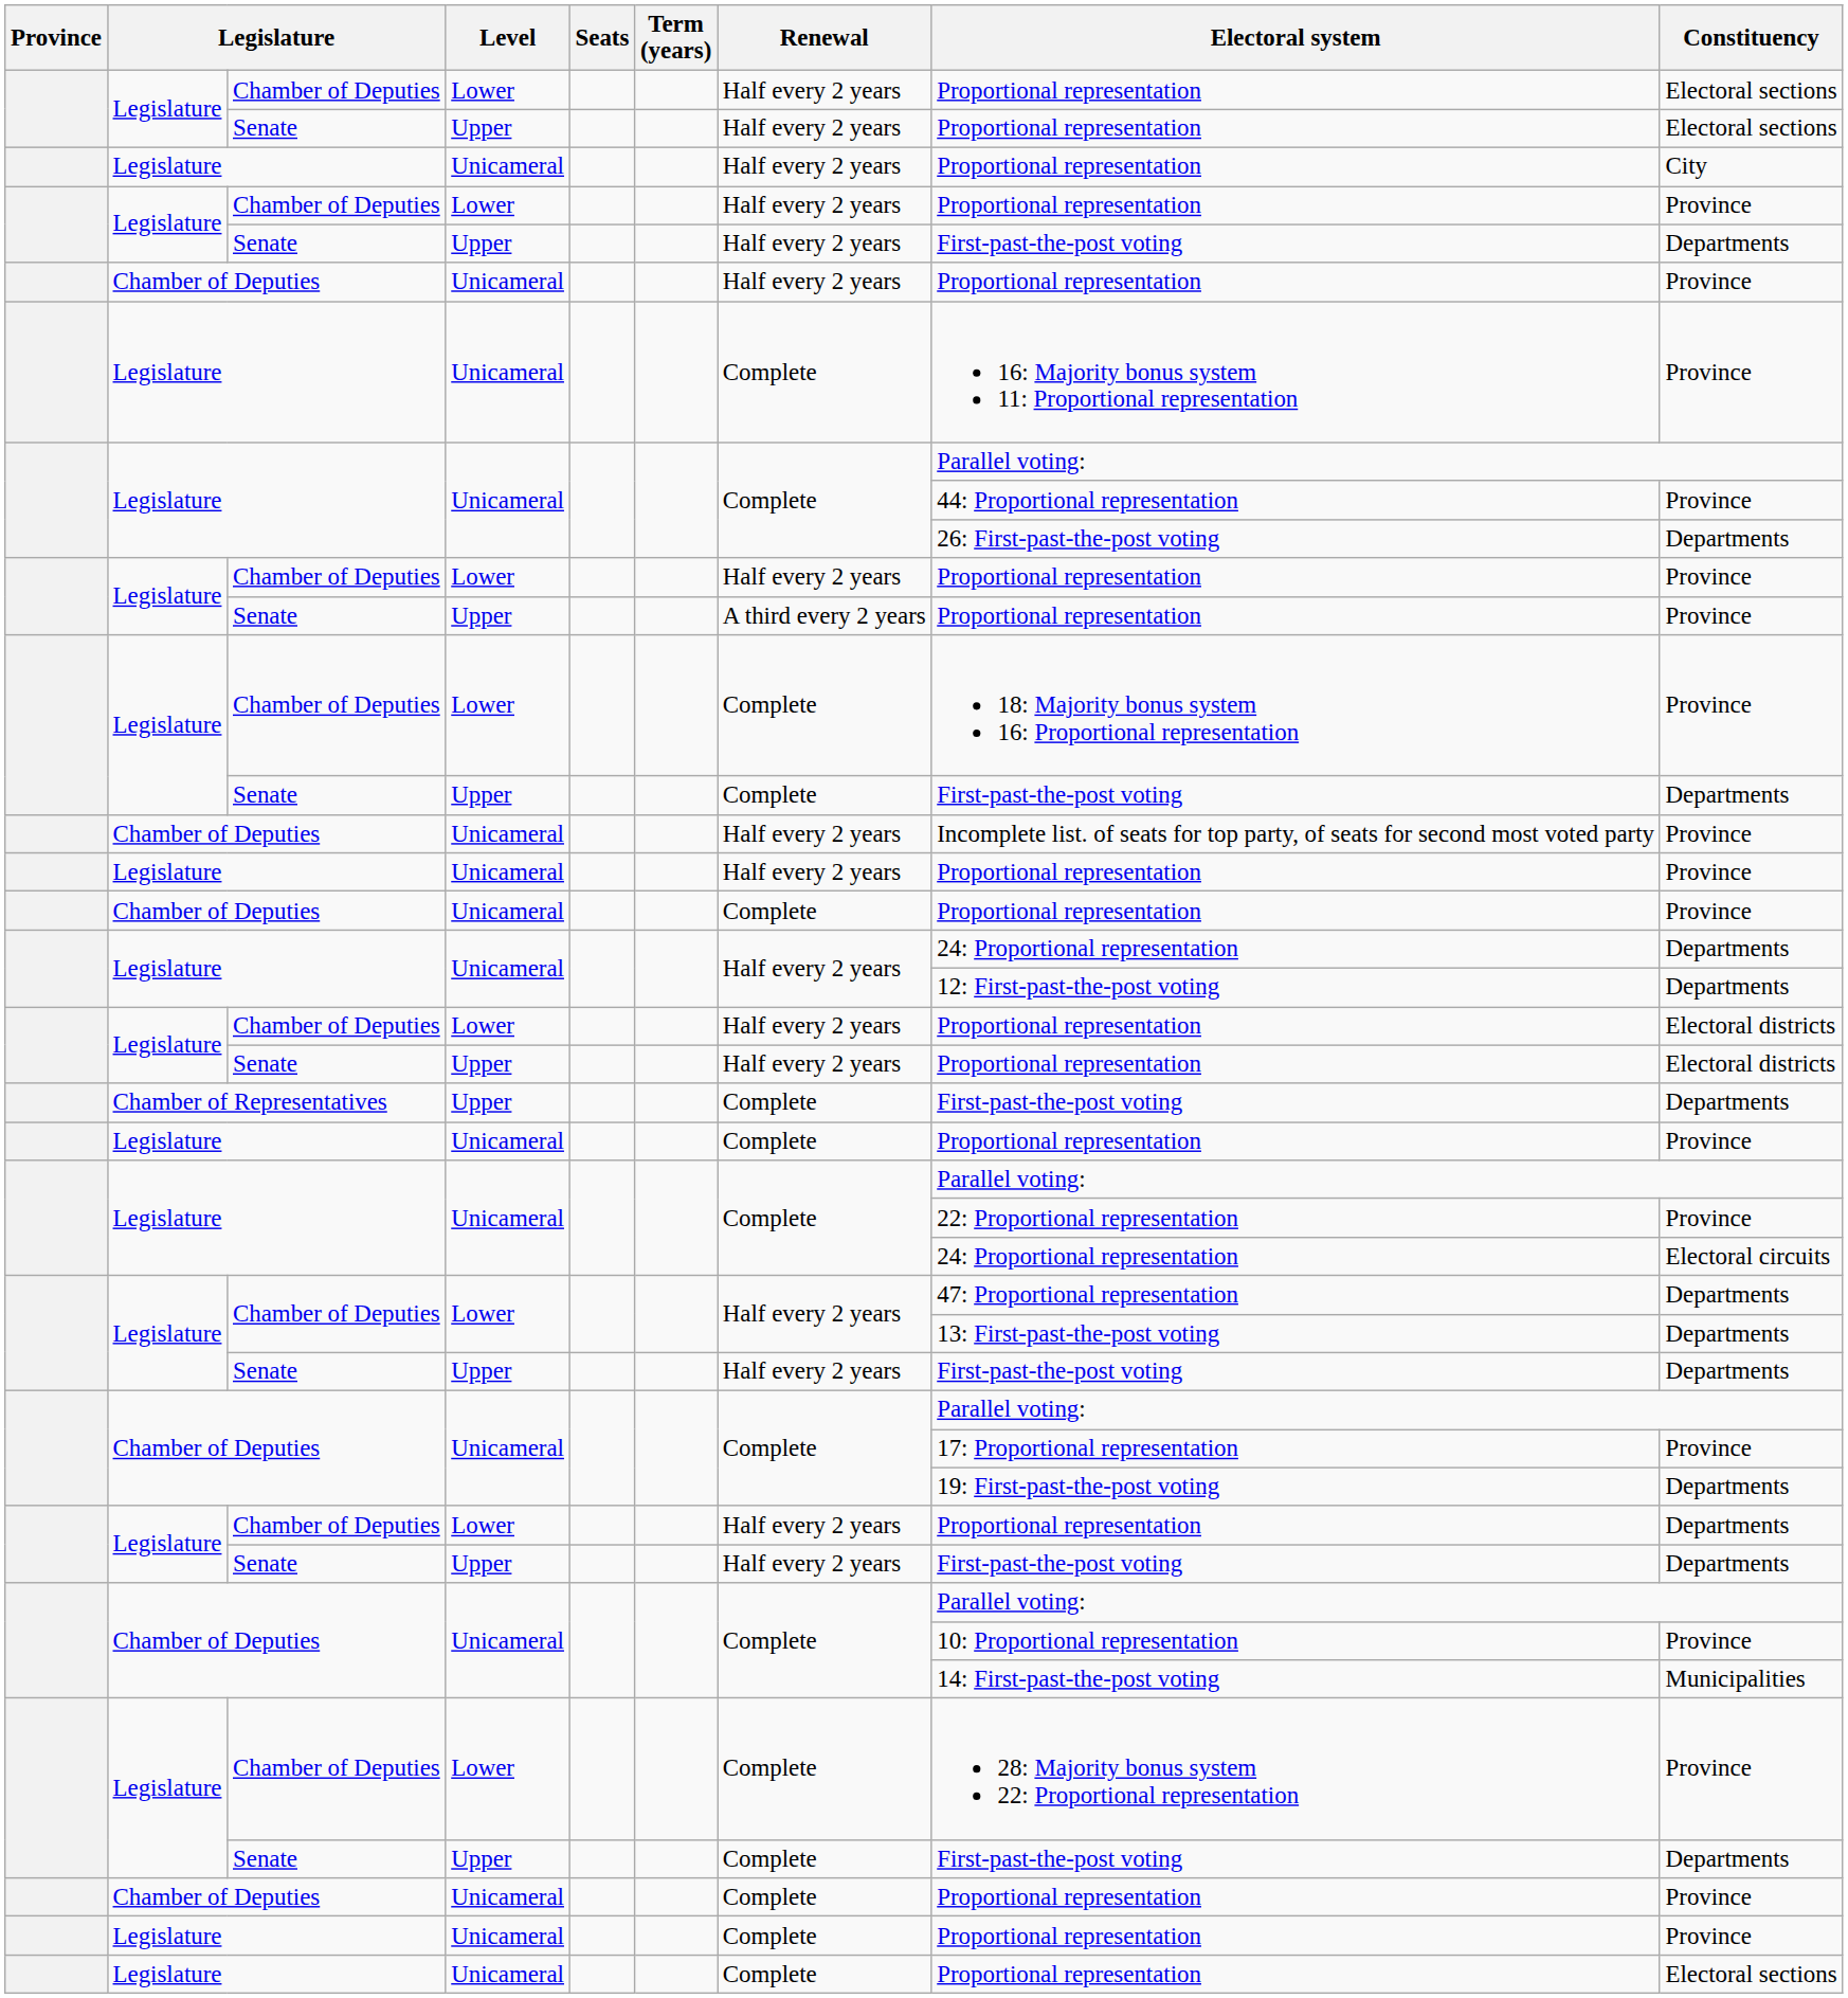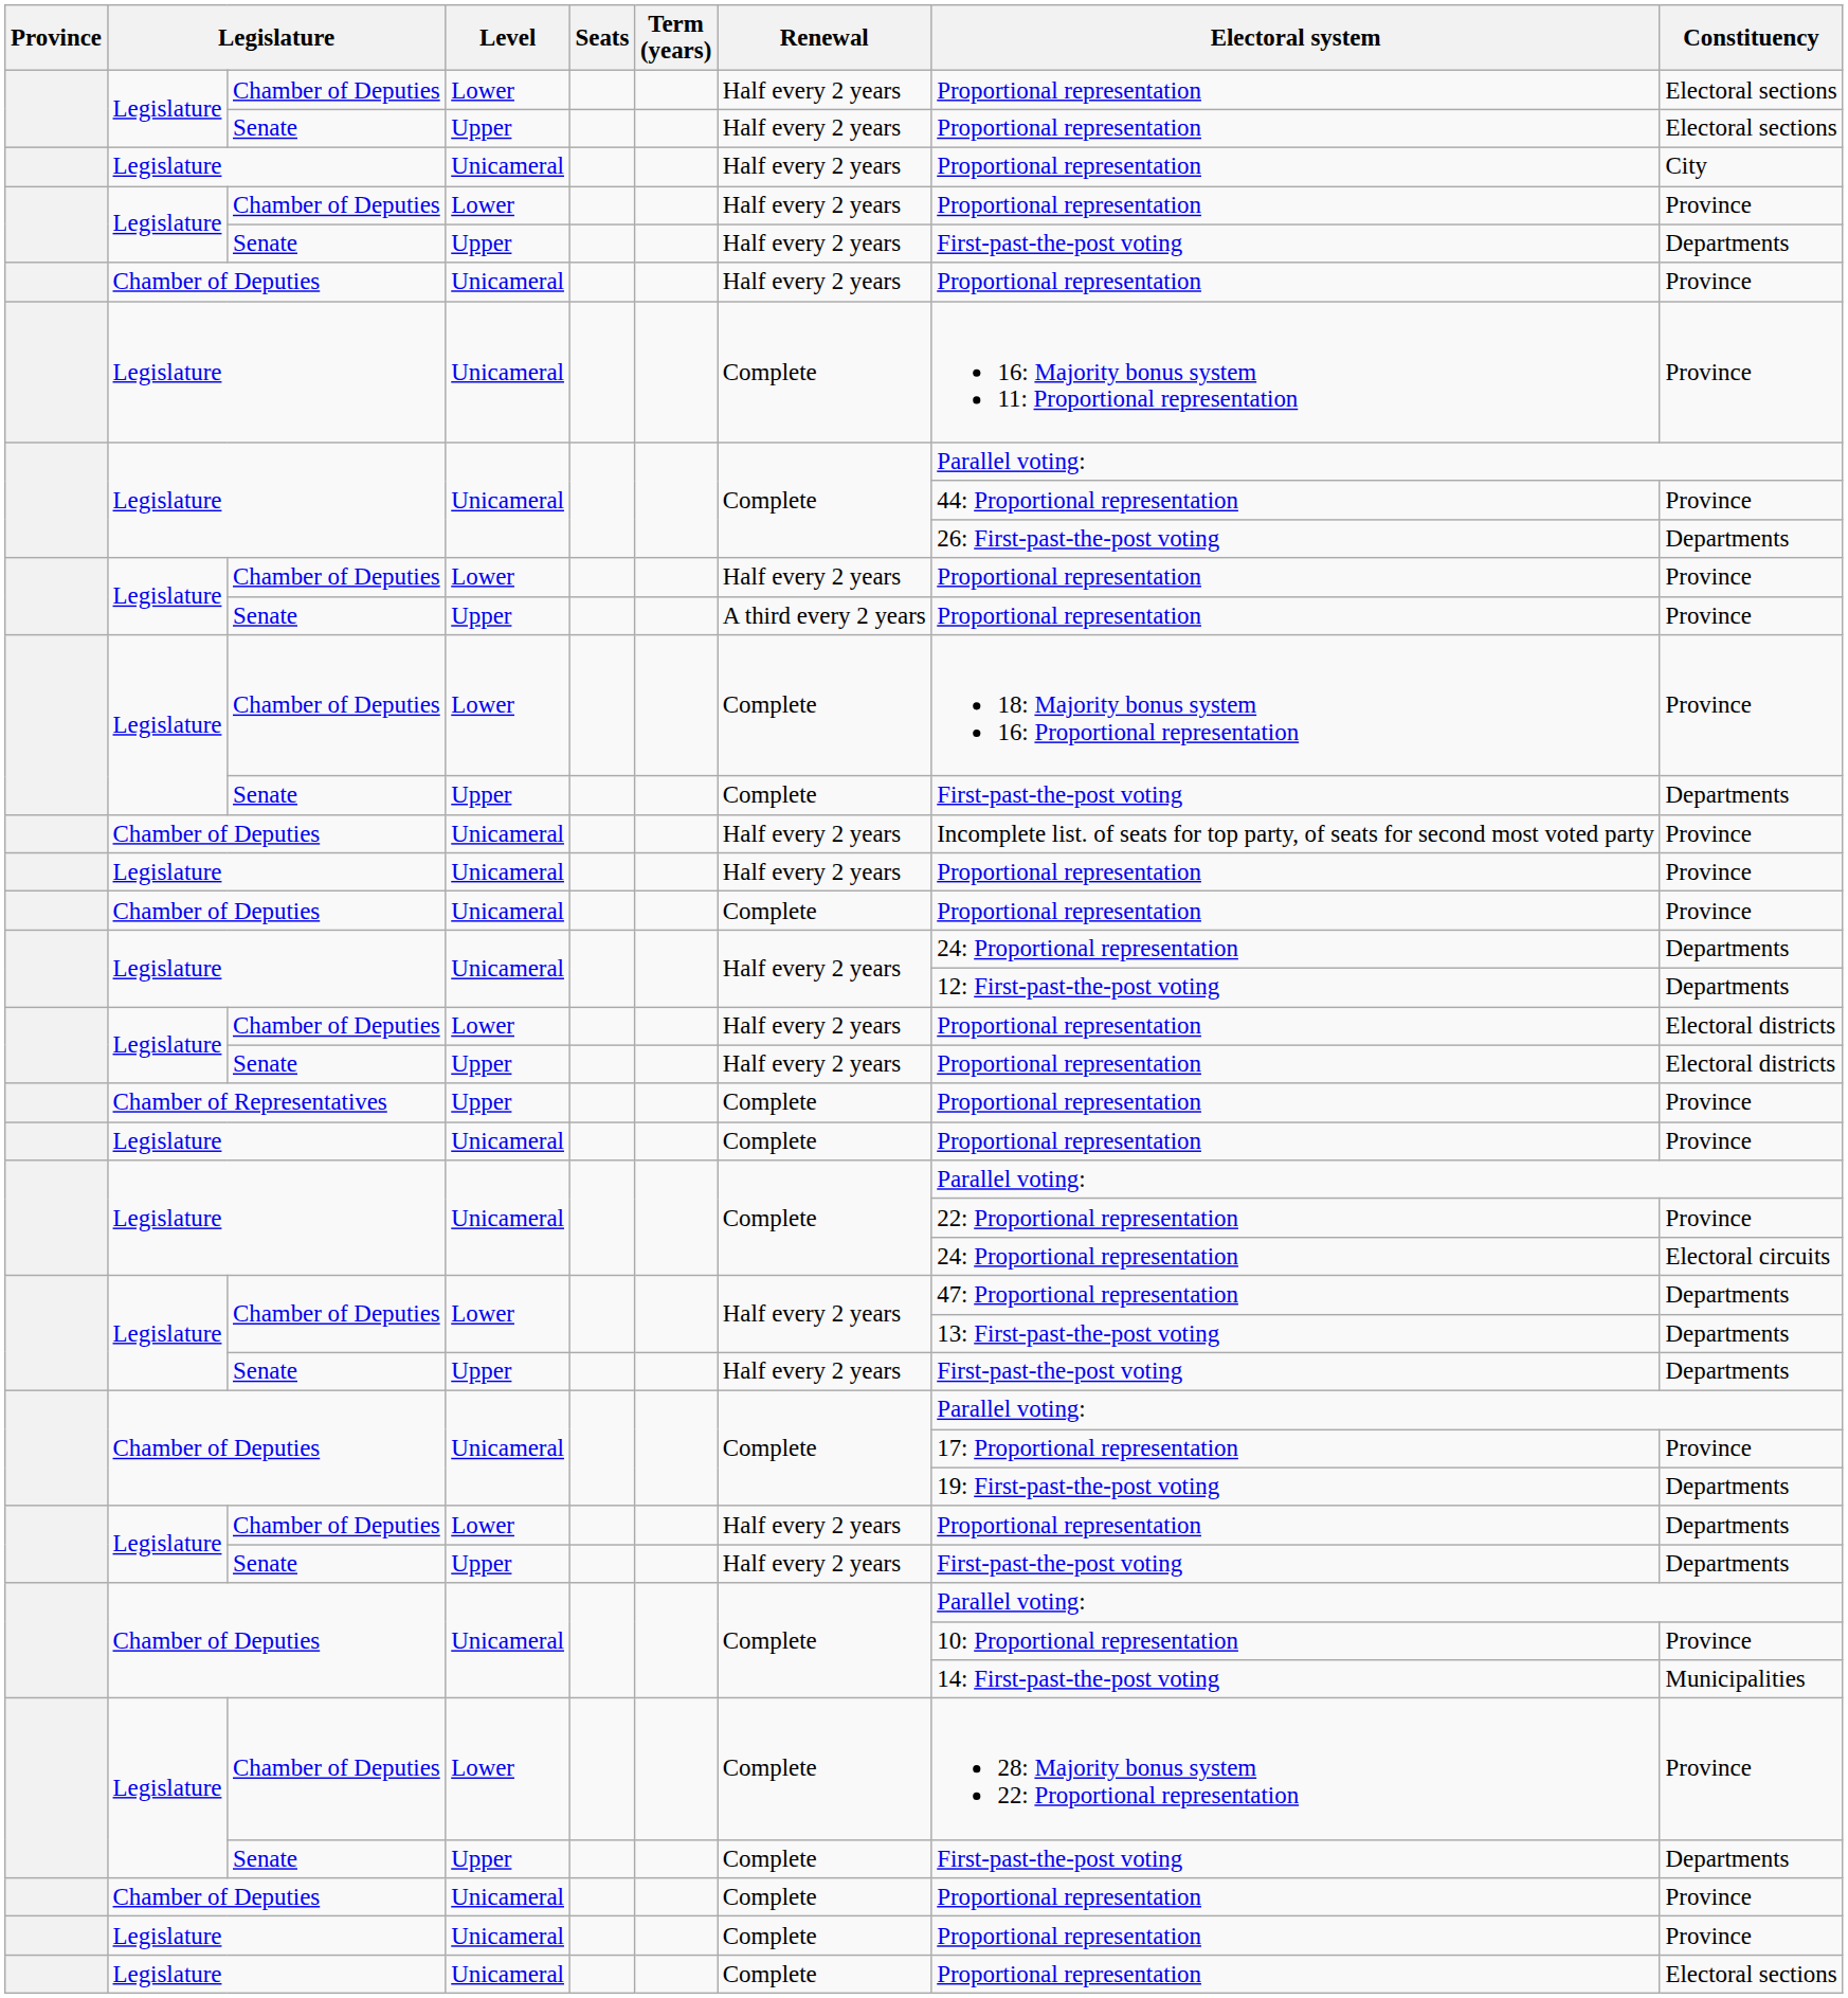Chamber of Representatives | Electoral system: First-past-the-post voting -> Proportional representation
Chamber of Representatives | Constituency: Departments -> Province
